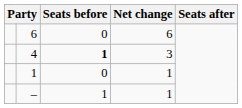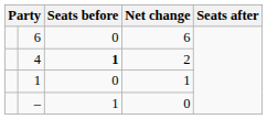4 | Net change: 3 -> 2
– | Net change: 1 -> 0
